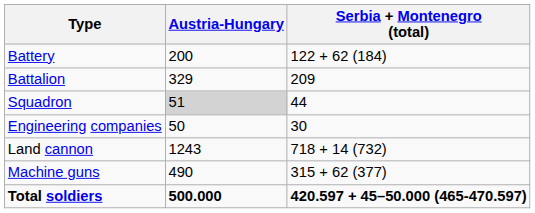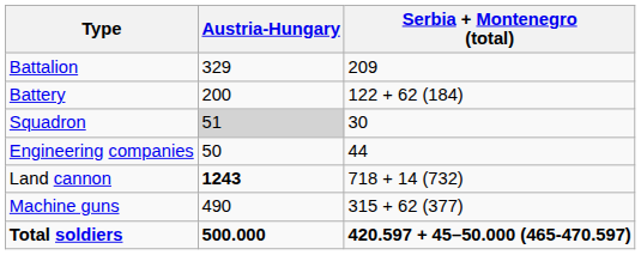rows swapped: Battalion <-> Battery
Squadron | Serbia + Montenegro (total): 44 -> 30
Engineering companies | Serbia + Montenegro (total): 30 -> 44
Land cannon | Austria-Hungary: normal -> bold
